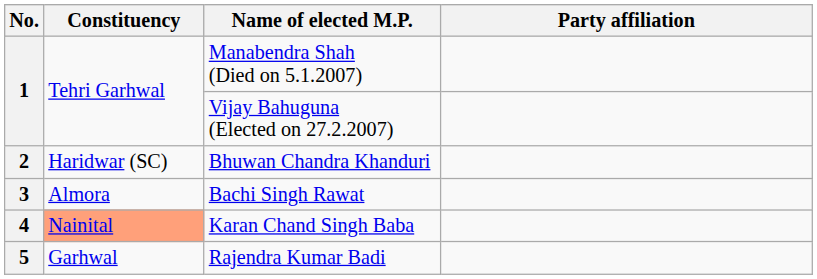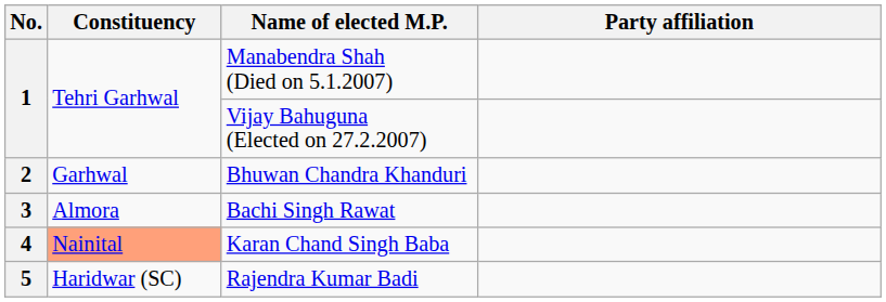Bhuwan Chandra Khanduri | Constituency: Haridwar (SC) -> Garhwal
Rajendra Kumar Badi | Constituency: Garhwal -> Haridwar (SC)
